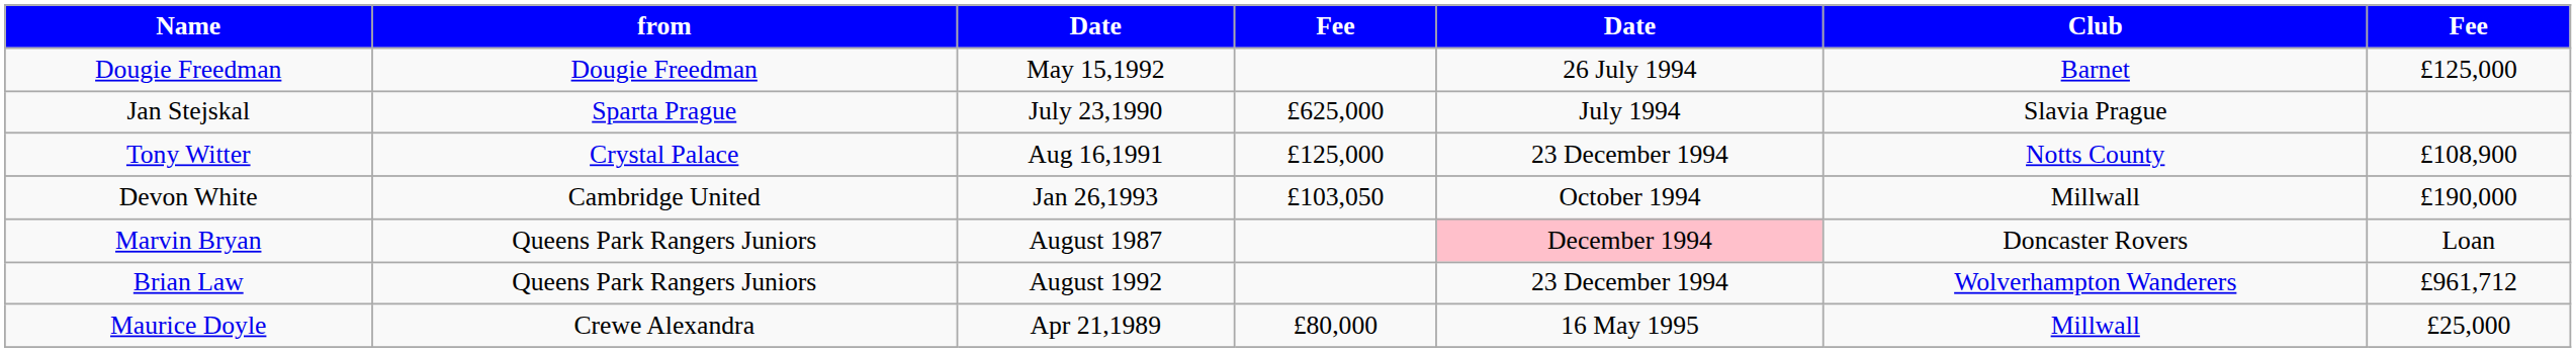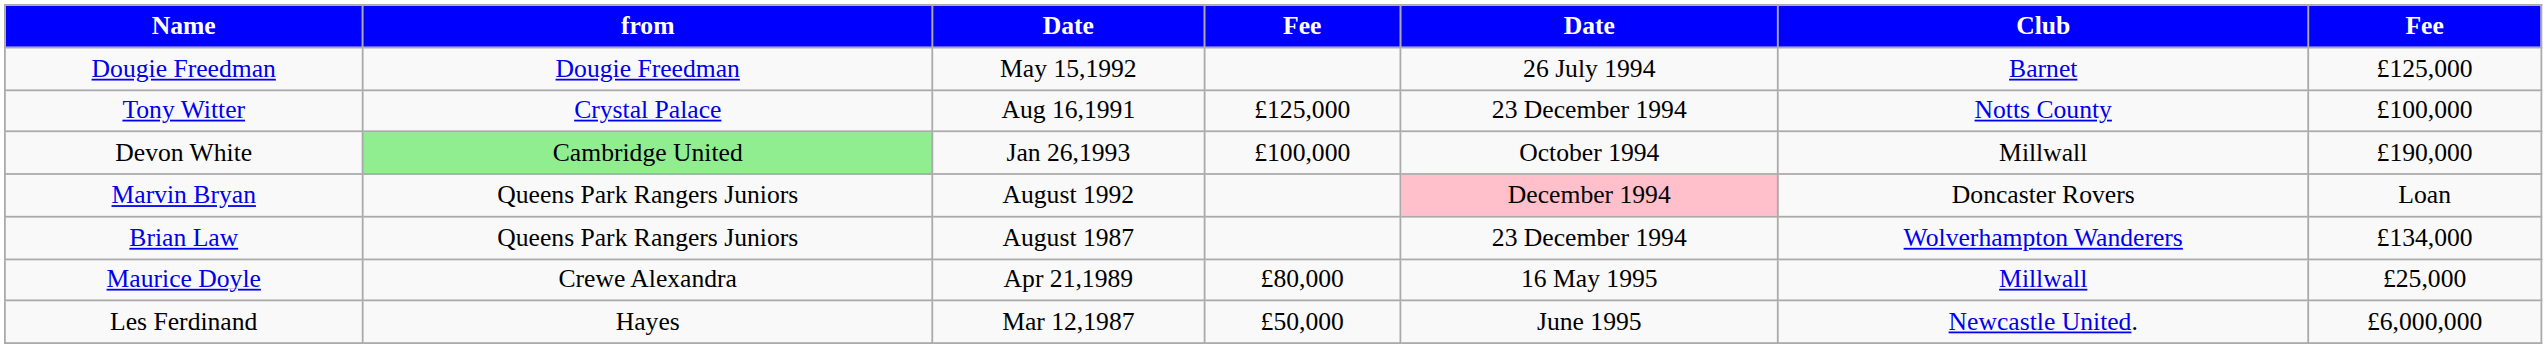- row: Jan Stejskal | Sparta Prague | July 23,1990 | £625,000 | July 1994 | Slavia Prague
Tony Witter | column 7: £108,900 -> £100,000
Devon White | from: no background -> lightgreen background
Devon White | column 4: £103,050 -> £100,000
Marvin Bryan | column 3: August 1987 -> August 1992
Brian Law | column 3: August 1992 -> August 1987
Brian Law | column 7: £961,712 -> £134,000
+ row: Les Ferdinand | Hayes | Mar 12,1987 | £50,000 | June 1995 | Newcastle United. | £6,000,000
